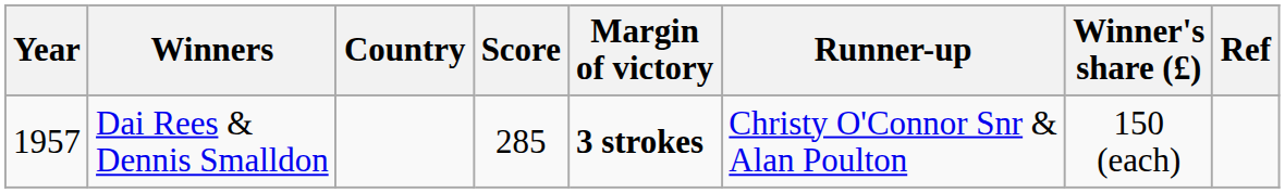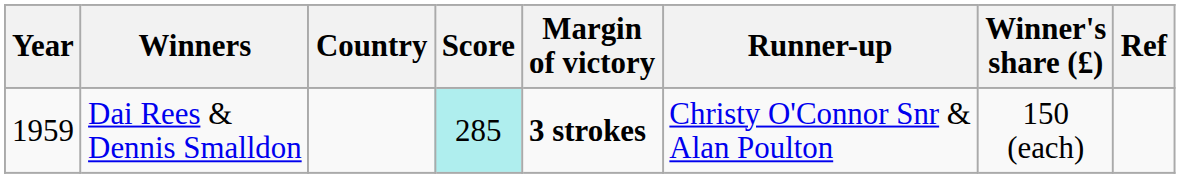Dai Rees & Dennis Smalldon | Year: 1957 -> 1959
Dai Rees & Dennis Smalldon | Score: no background -> paleturquoise background
